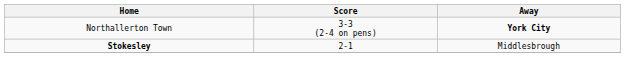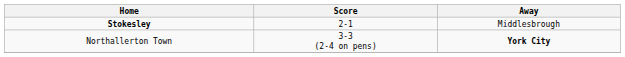rows swapped: Northallerton Town <-> Stokesley
